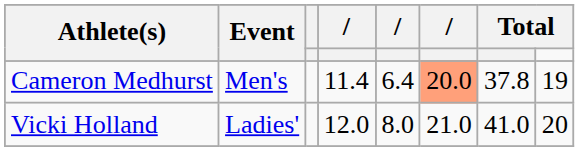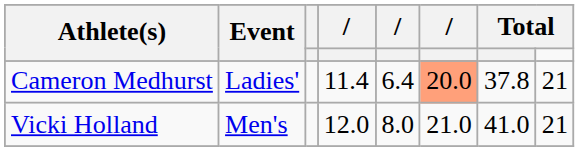Cameron Medhurst | Event: Men's -> Ladies'
Cameron Medhurst | column 8: 19 -> 21
Vicki Holland | Event: Ladies' -> Men's
Vicki Holland | column 8: 20 -> 21
